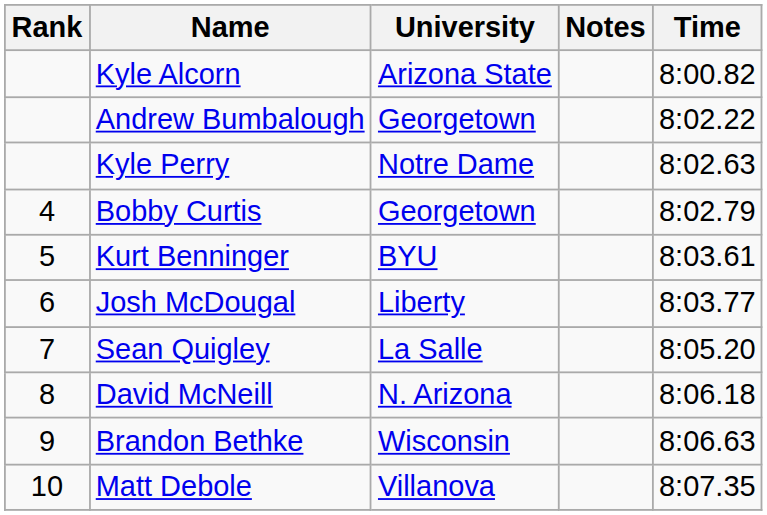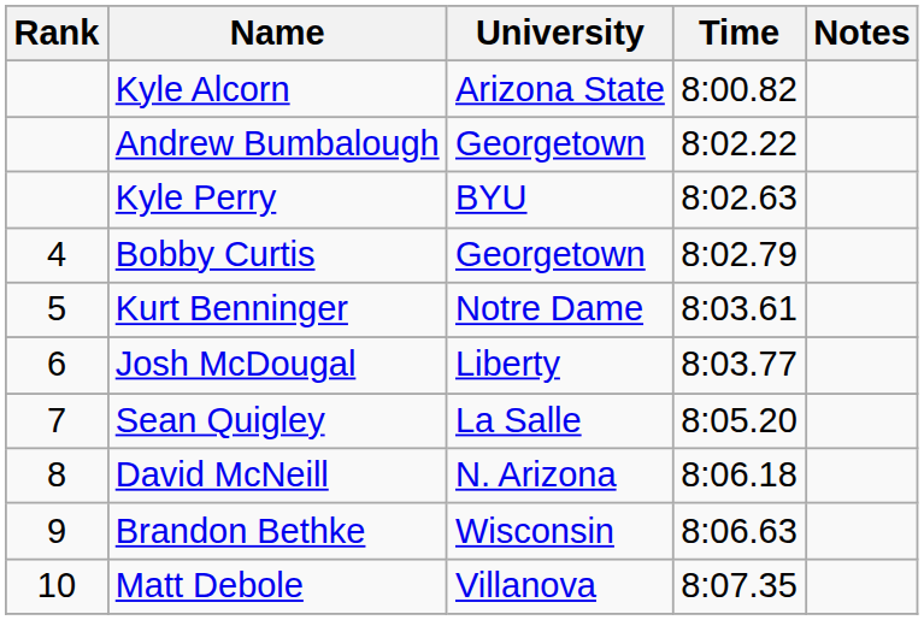columns swapped: Time <-> Notes
Kyle Perry | University: Notre Dame -> BYU
Kurt Benninger | University: BYU -> Notre Dame
